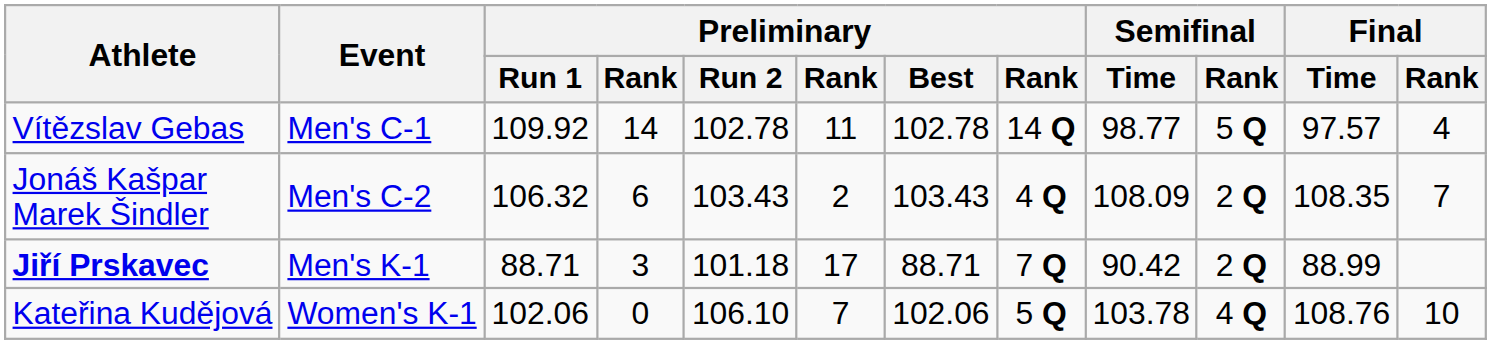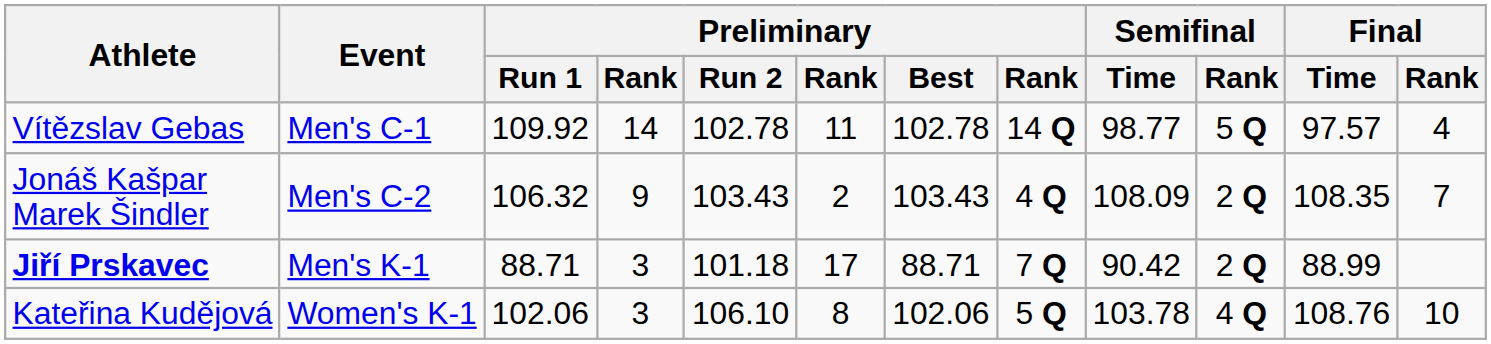Jonáš Kašpar Marek Šindler | column 4: 6 -> 9
Kateřina Kudějová | column 4: 0 -> 3
Kateřina Kudějová | column 6: 7 -> 8
